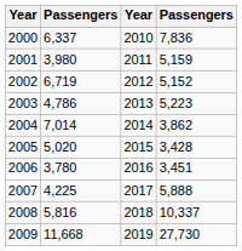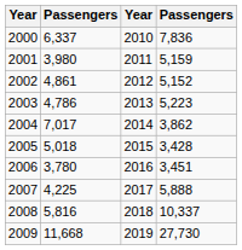2002 | column 2: 6,719 -> 4,861
2004 | column 2: 7,014 -> 7,017
2005 | column 2: 5,020 -> 5,018
